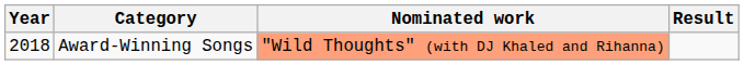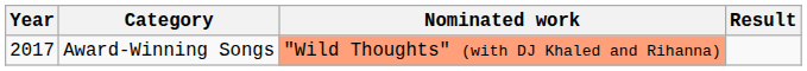Award-Winning Songs | Year: 2018 -> 2017
